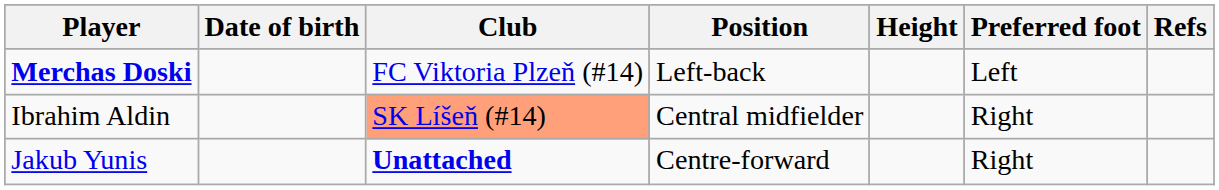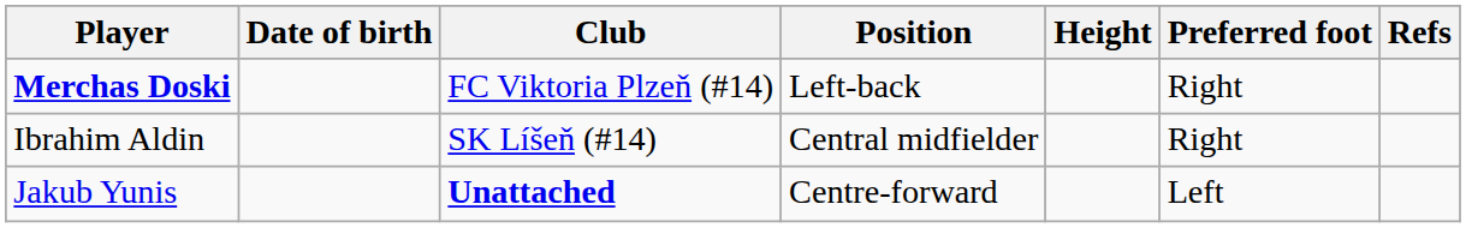Merchas Doski | Preferred foot: Left -> Right
Ibrahim Aldin | Club: lightsalmon background -> no background
Jakub Yunis | Preferred foot: Right -> Left
